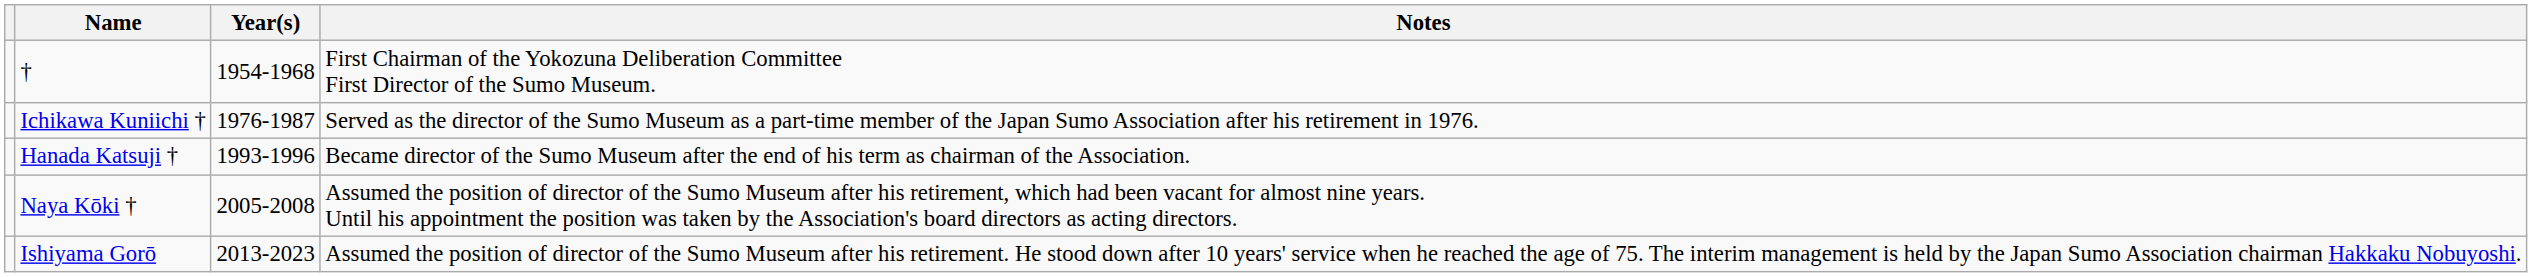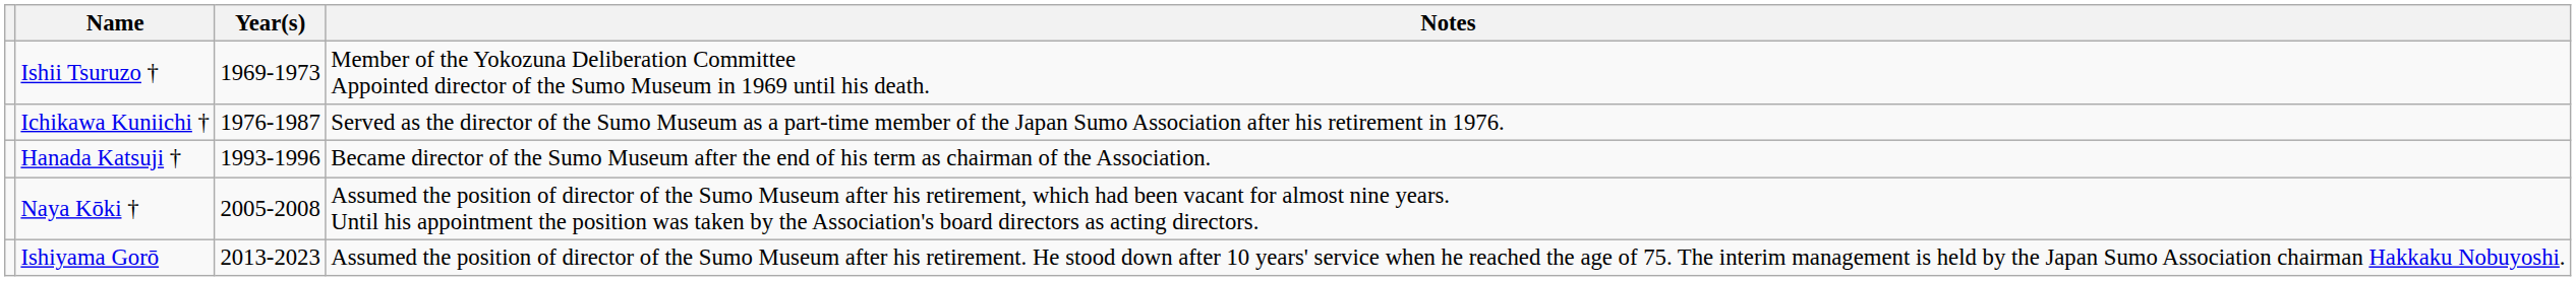- row: † | 1954-1968 | First Chairman of the Yokozuna Deliberation Committee First Director of the Sumo Museum.
+ row: Ishii Tsuruzo † | 1969-1973 | Member of the Yokozuna Deliberation Committee Appointed director of the Sumo Museum in 1969 until his death.
